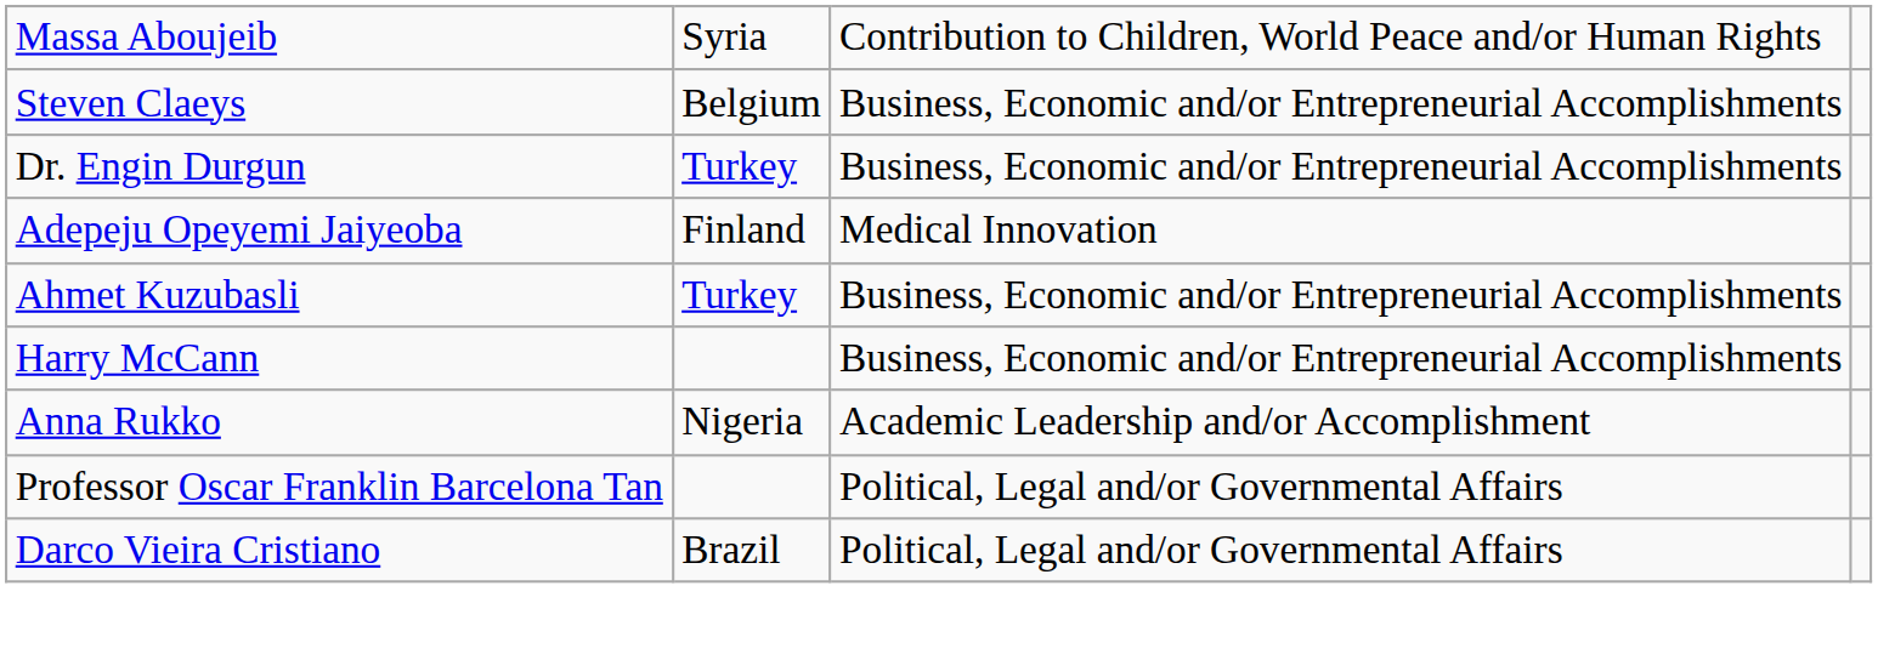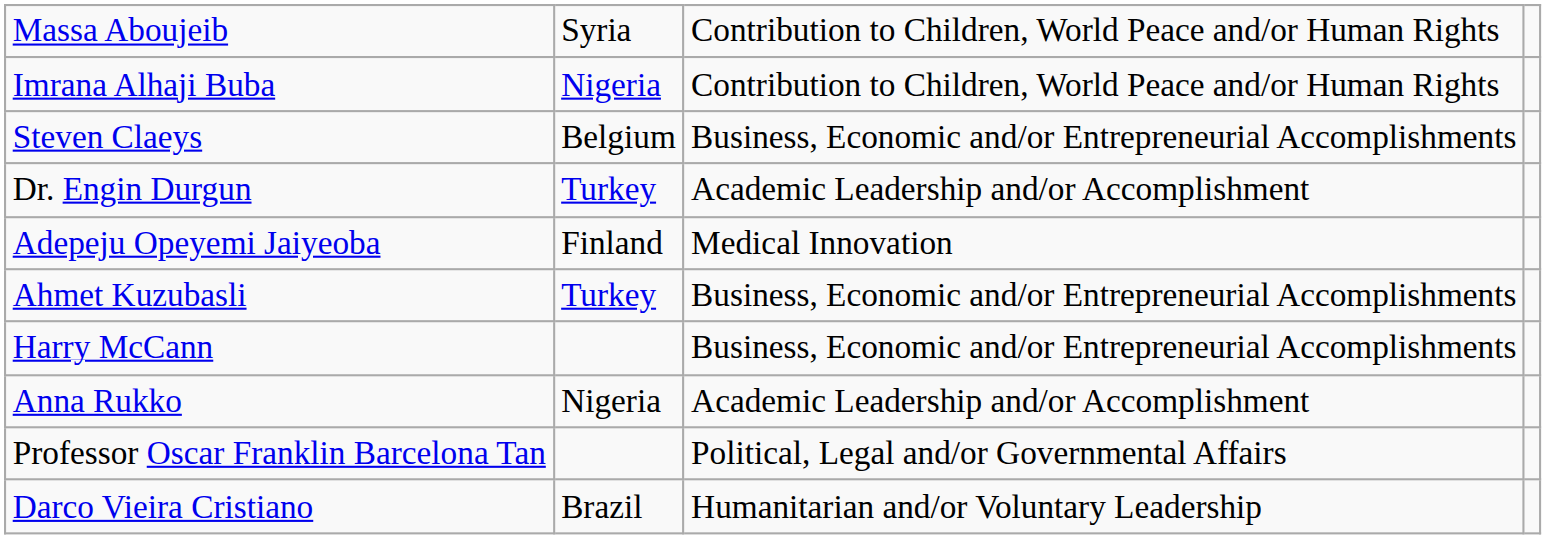+ row: Imrana Alhaji Buba | Nigeria | Contribution to Children, World Peace and/or Human Rights
Dr. Engin Durgun | column 3: Business, Economic and/or Entrepreneurial Accomplishments -> Academic Leadership and/or Accomplishment
Darco Vieira Cristiano | column 3: Political, Legal and/or Governmental Affairs -> Humanitarian and/or Voluntary Leadership
